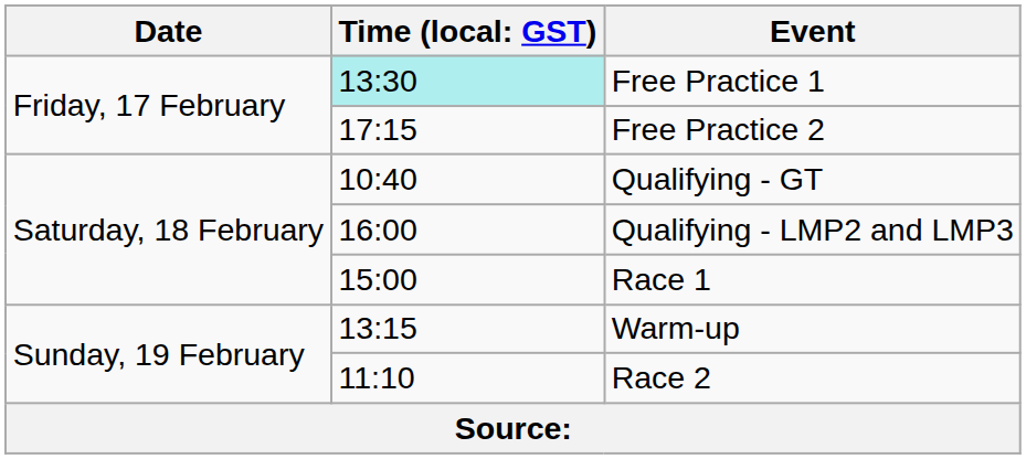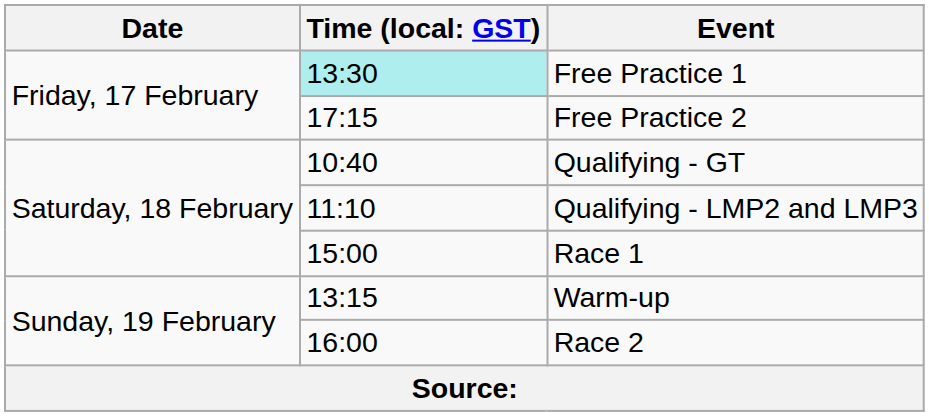Qualifying - LMP2 and LMP3 | column 2: 16:00 -> 11:10
Race 2 | column 2: 11:10 -> 16:00
